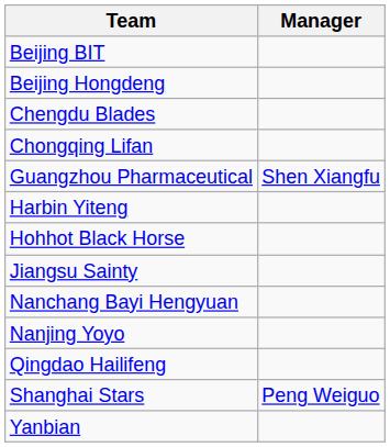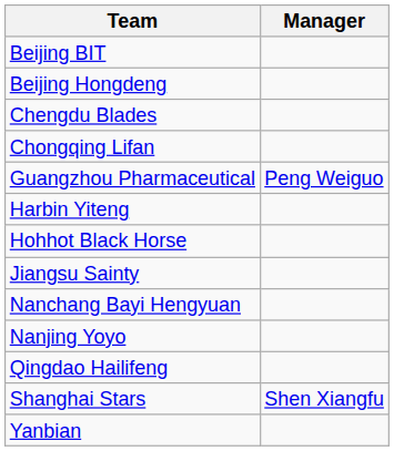Guangzhou Pharmaceutical | Manager: Shen Xiangfu -> Peng Weiguo
Shanghai Stars | Manager: Peng Weiguo -> Shen Xiangfu
